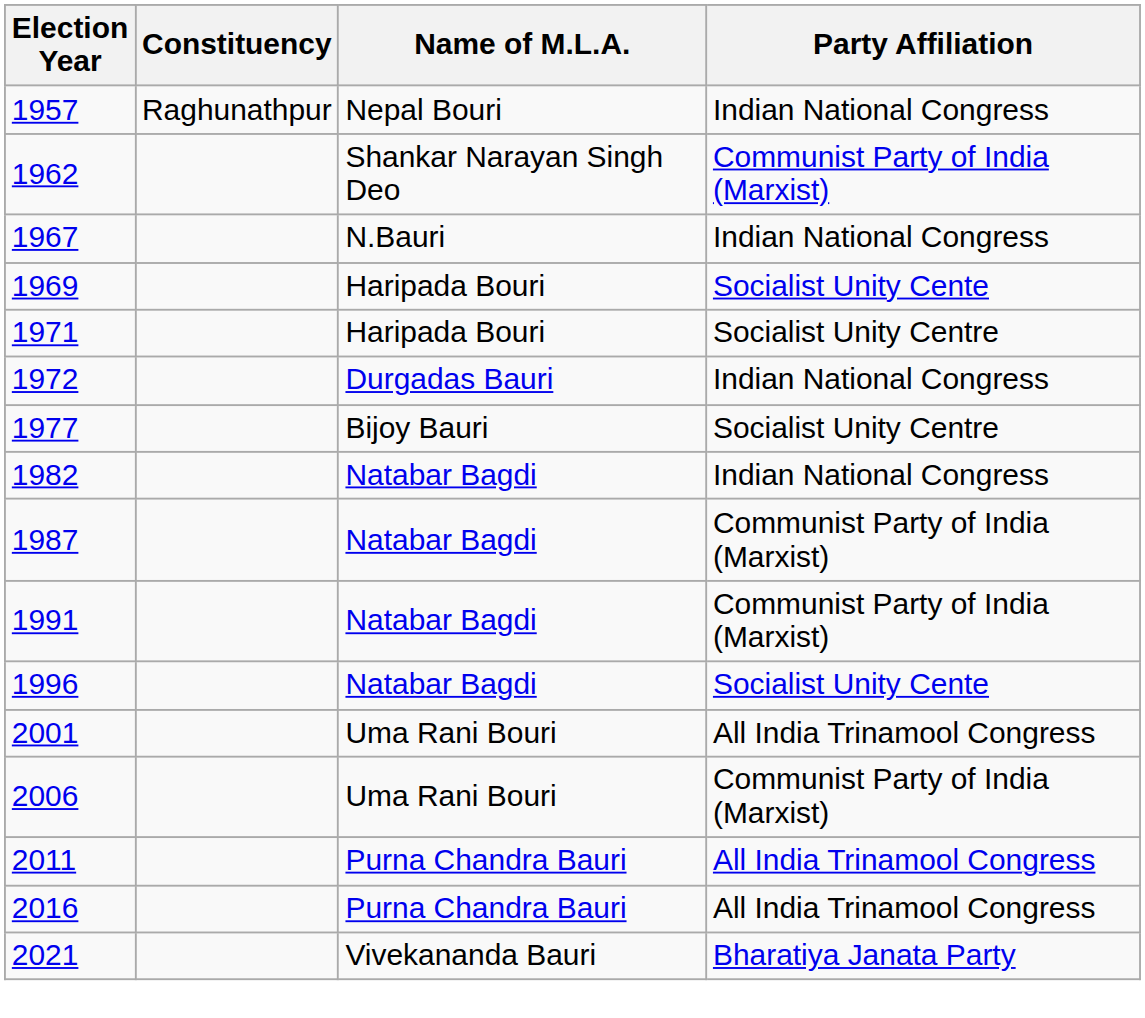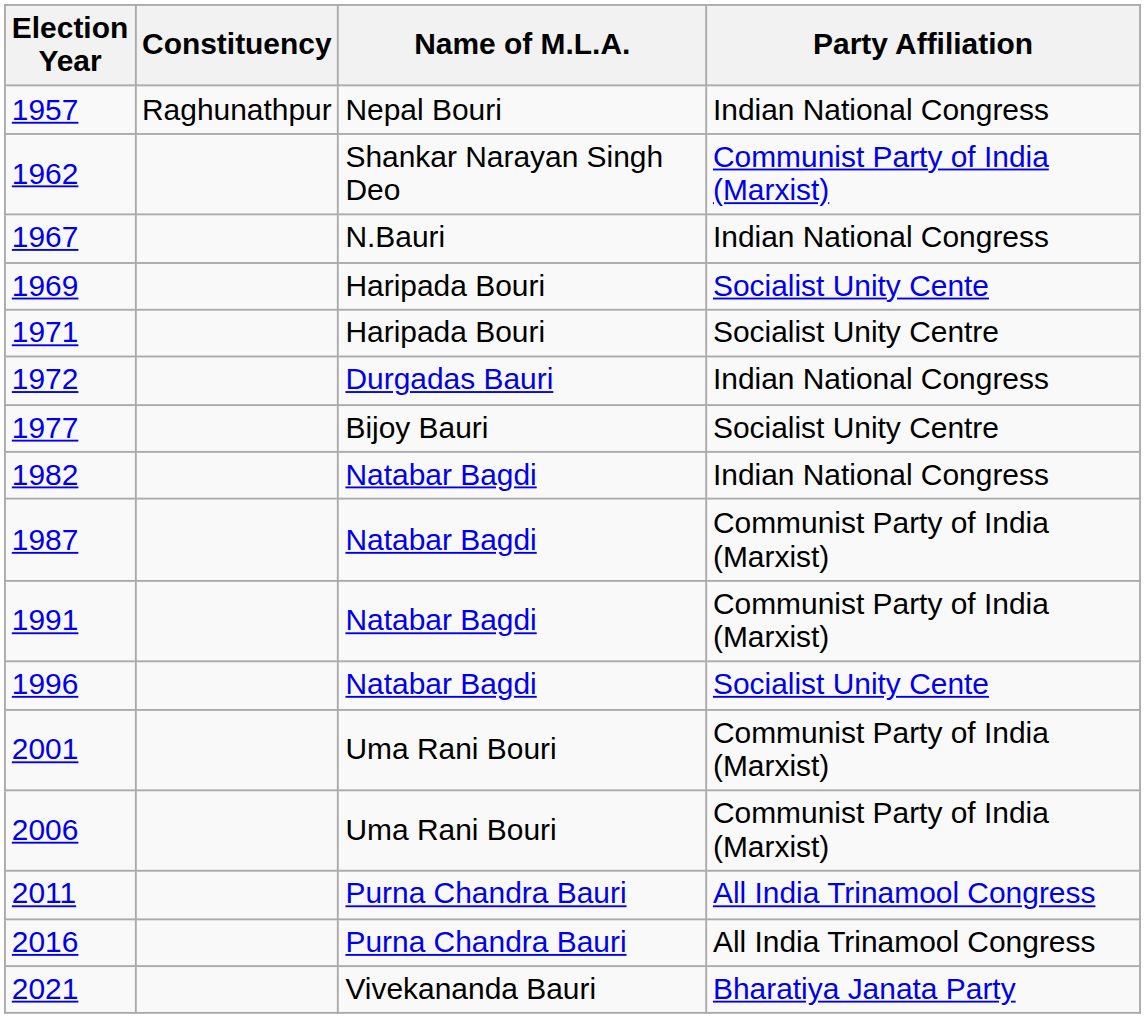2001 | Party Affiliation: All India Trinamool Congress -> Communist Party of India (Marxist)
